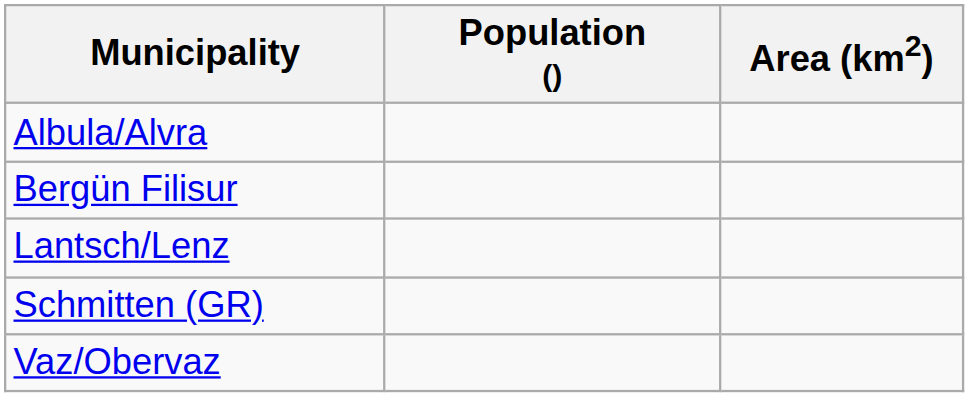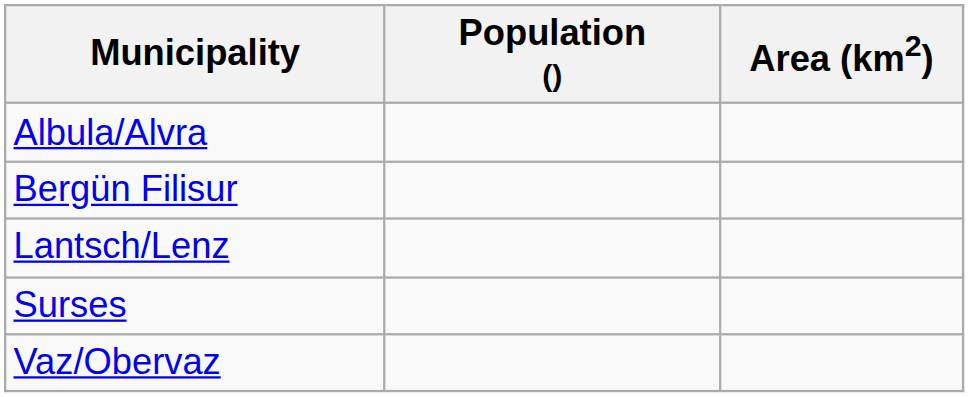- row: Schmitten (GR)
+ row: Surses
